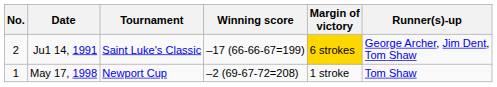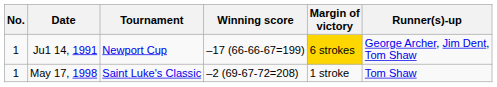Ju1 14, 1991 | No.: 2 -> 1
Ju1 14, 1991 | Tournament: Saint Luke's Classic -> Newport Cup
May 17, 1998 | Tournament: Newport Cup -> Saint Luke's Classic
